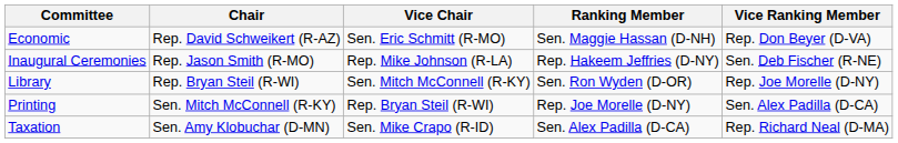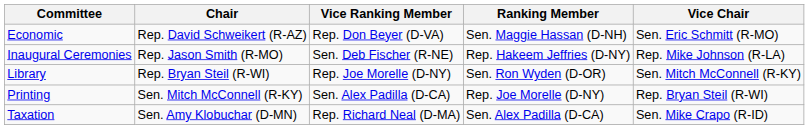columns swapped: Vice Chair <-> Vice Ranking Member
